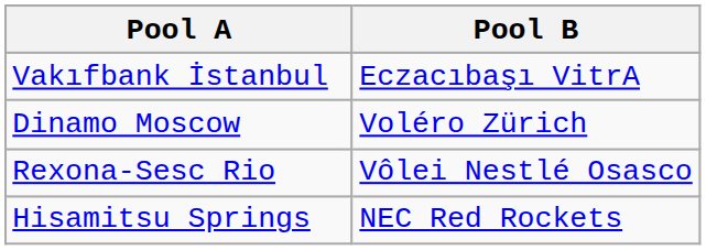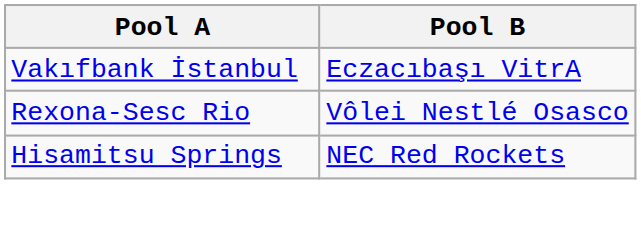- row: Dinamo Moscow | Voléro Zürich
